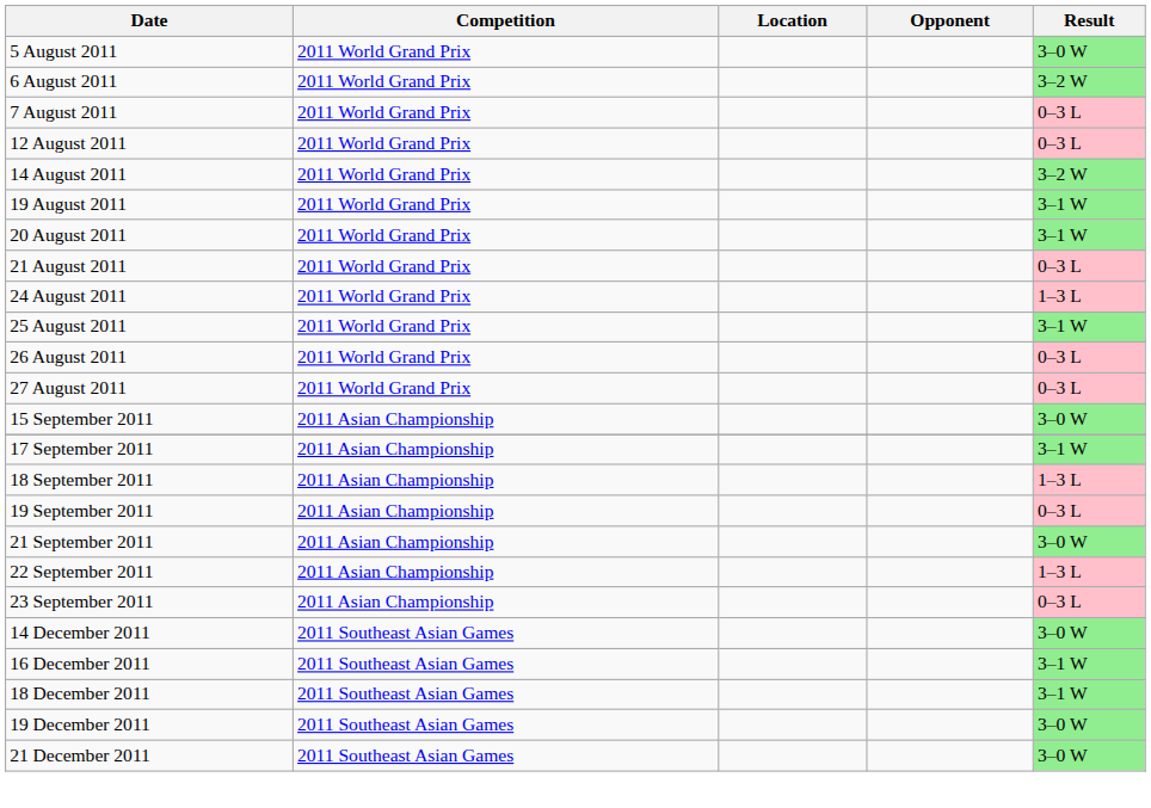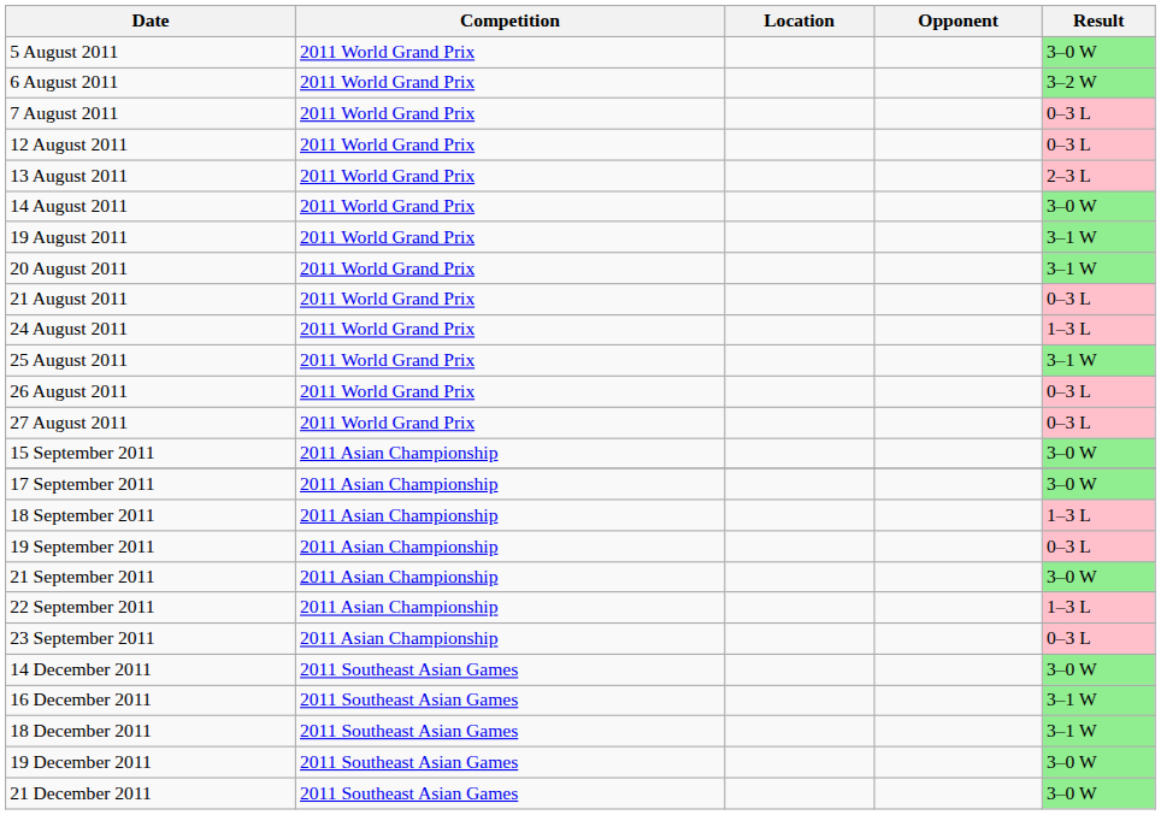+ row: 13 August 2011 | 2011 World Grand Prix | 2–3 L
14 August 2011 | Result: 3–2 W -> 3–0 W
17 September 2011 | Result: 3–1 W -> 3–0 W
